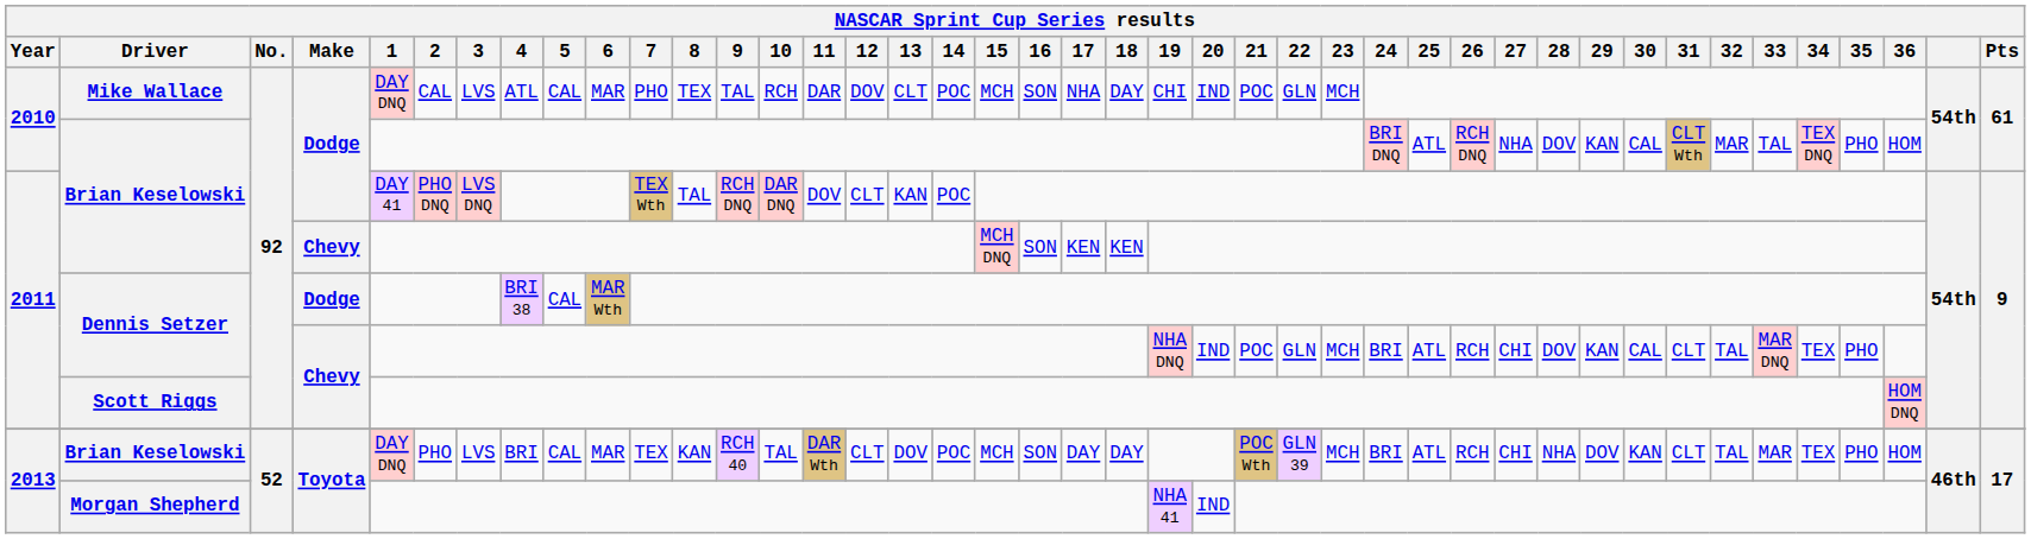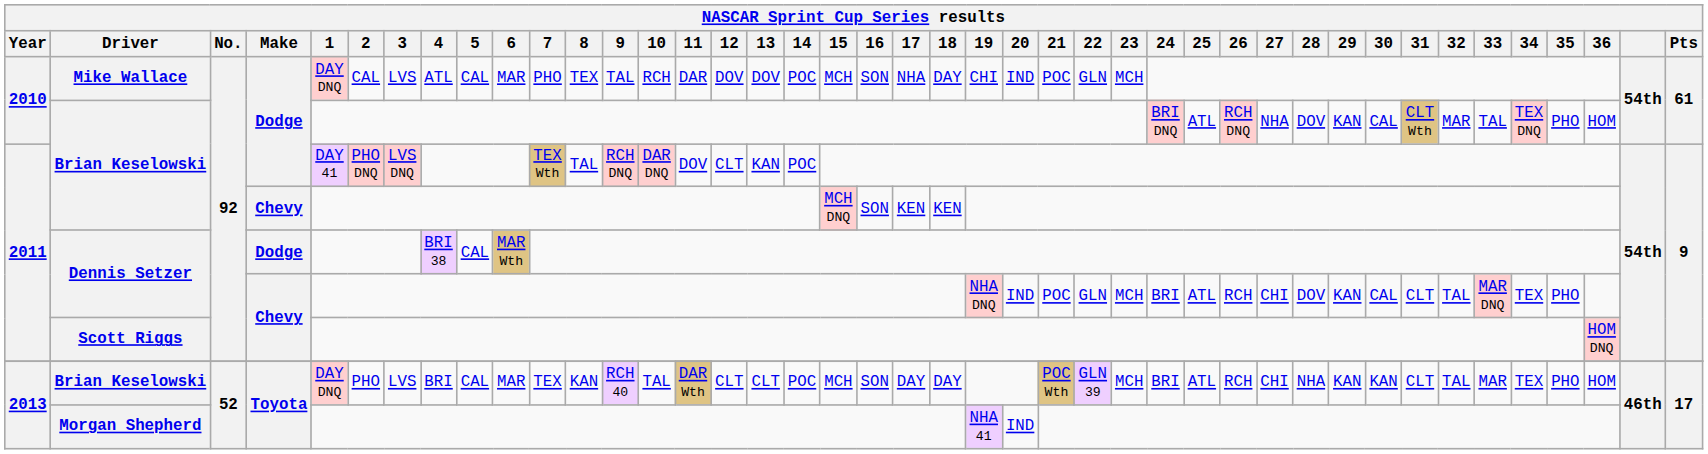Mike Wallace | 13: CLT -> DOV
Brian Keselowski / Toyota | 13: DOV -> CLT
Brian Keselowski / Toyota | 29: DOV -> KAN
